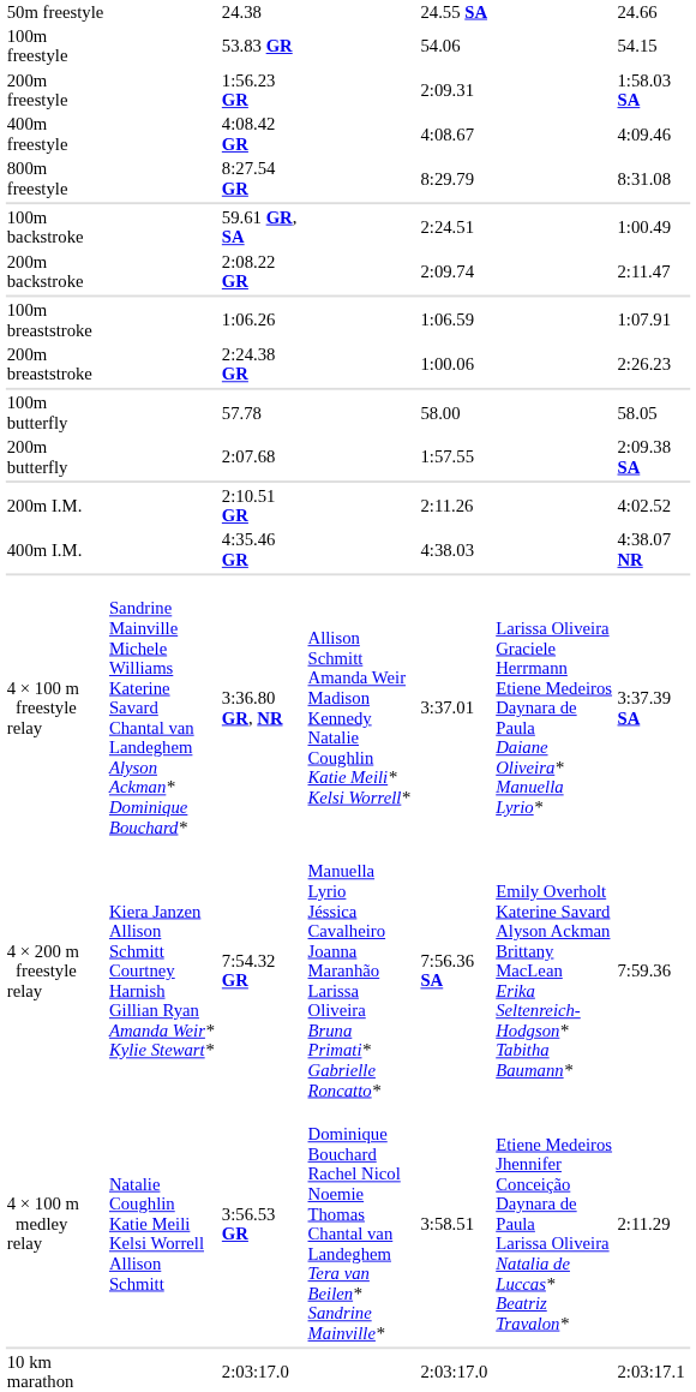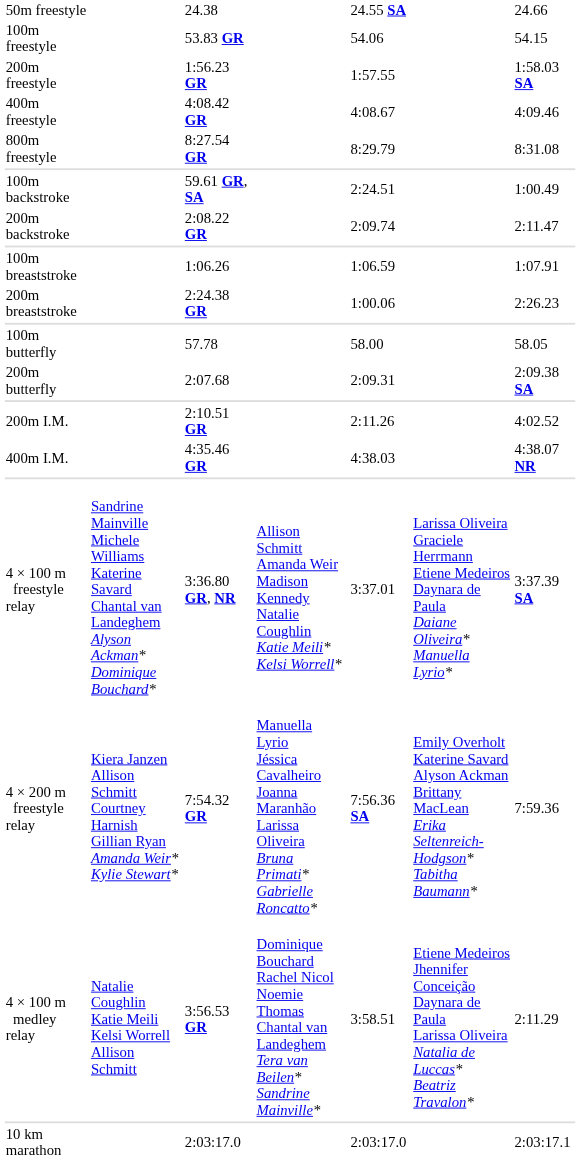200m freestyle | column 5: 2:09.31 -> 1:57.55
200m butterfly | column 5: 1:57.55 -> 2:09.31
